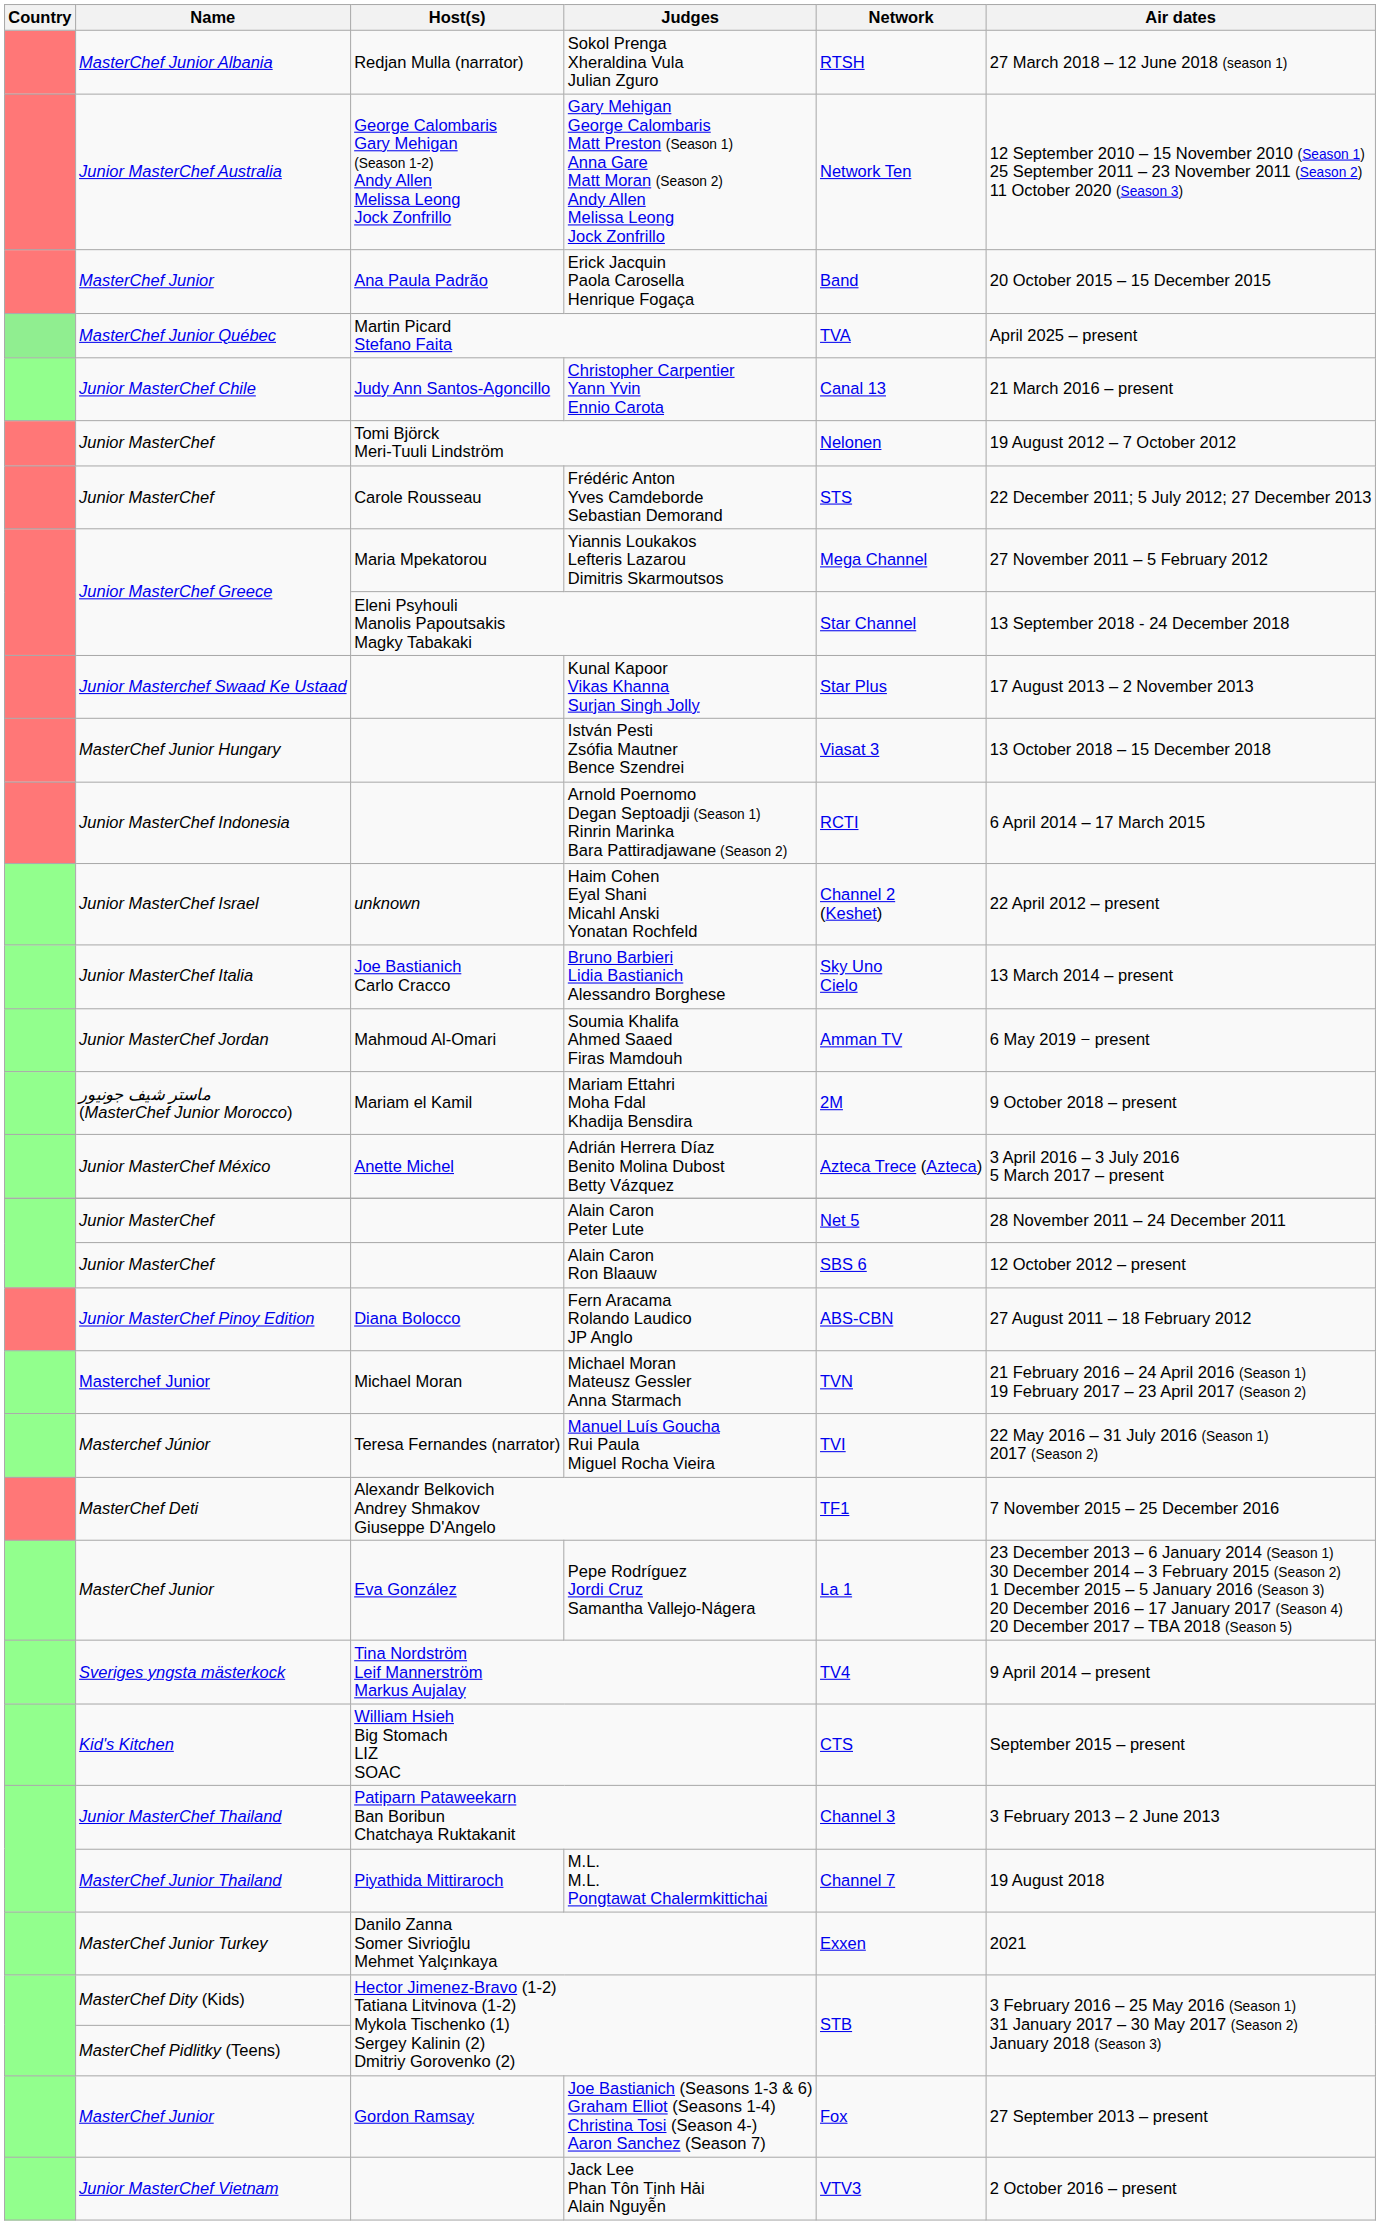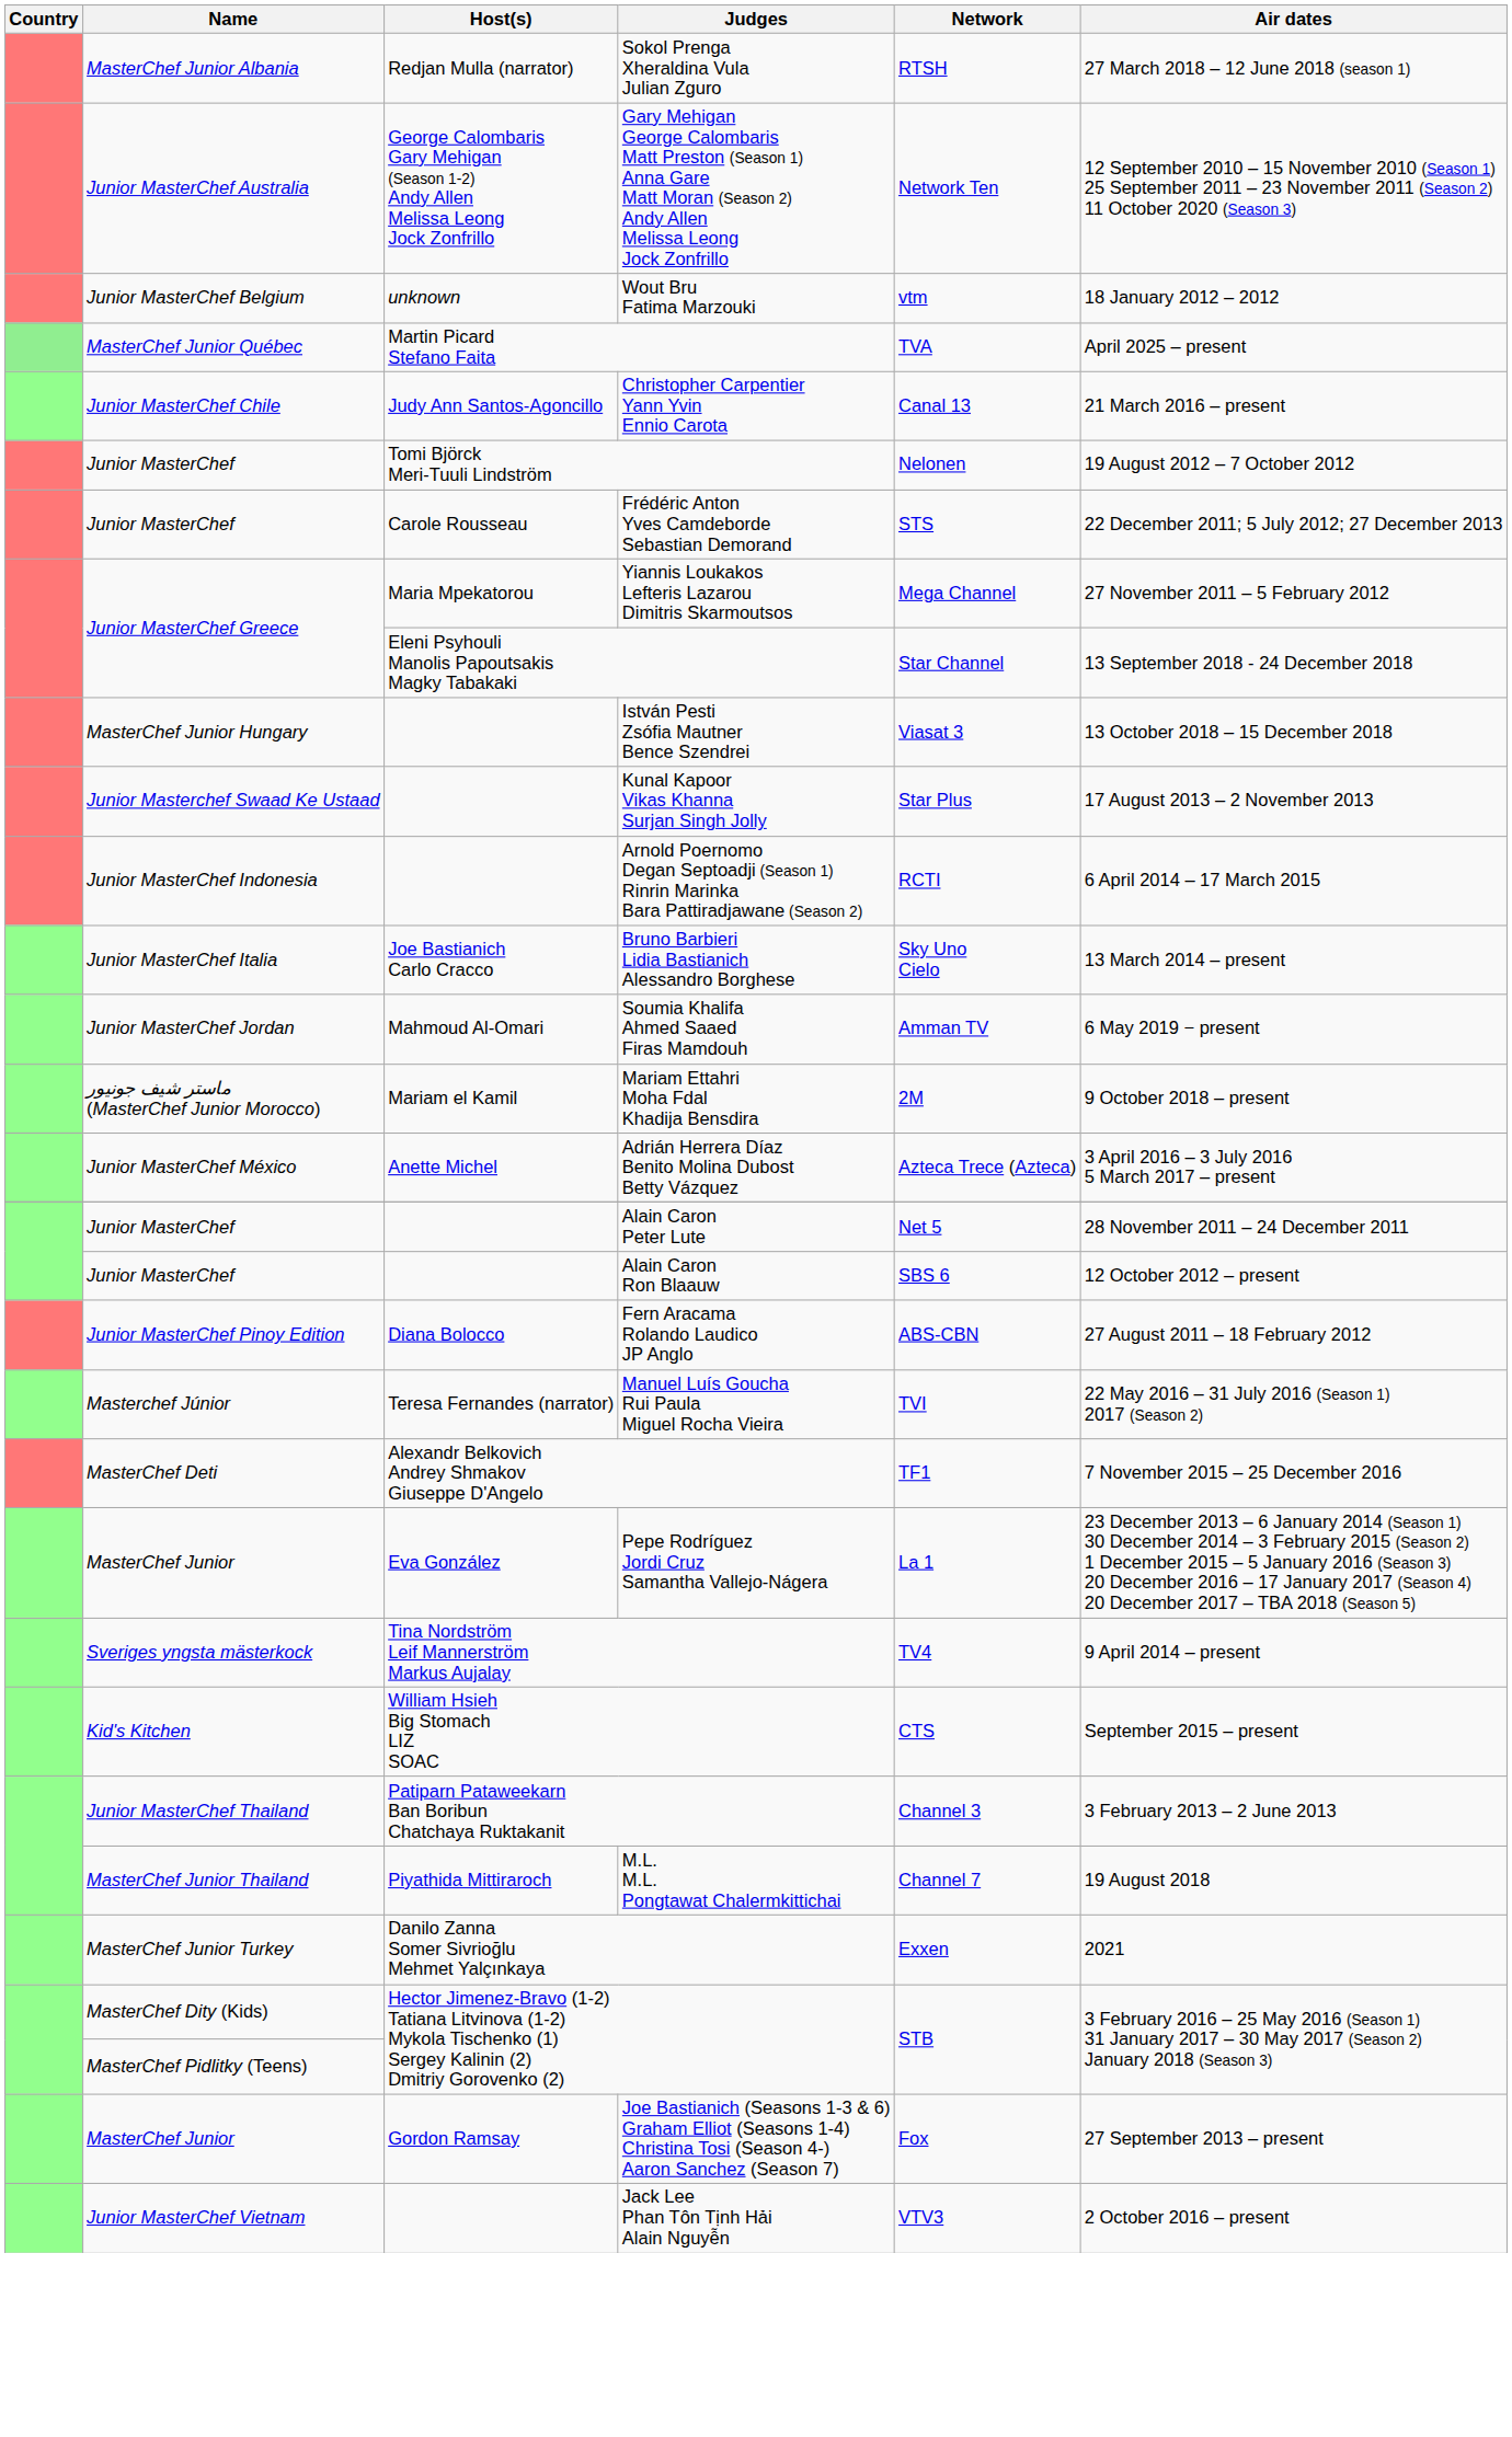+ row: Junior MasterChef Belgium | unknown | Wout Bru Fatima Marzouki | vtm | 18 January 2012 – 2012
- row: MasterChef Junior | Ana Paula Padrão | Erick Jacquin Paola Carosella Henrique Fogaça | Band | 20 October 2015 – 15 December 2015
rows swapped: István Pesti Zsófia Mautner Bence Szendrei <-> Kunal Kapoor Vikas Khanna Surjan Singh Jolly
- row: Junior MasterChef Israel | unknown | Haim Cohen Eyal Shani Micahl Anski Yonatan Rochfeld | Channel 2 (Keshet) | 22 April 2012 – present
- row: Masterchef Junior | Michael Moran | Michael Moran Mateusz Gessler Anna Starmach | TVN | 21 February 2016 – 24 April 2016 (Season 1) 19 February 2017 – 23 April 2017 (Season 2)
